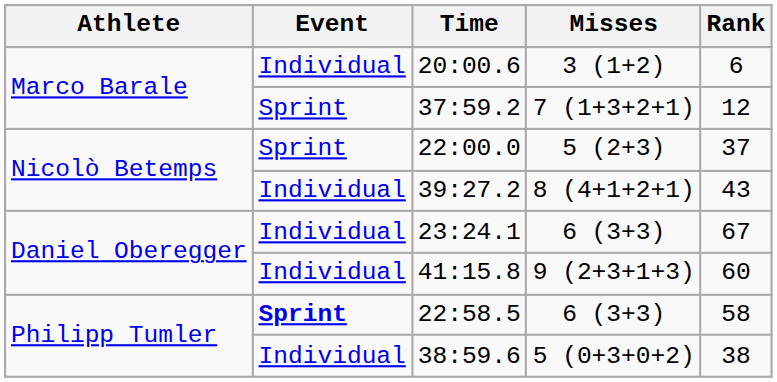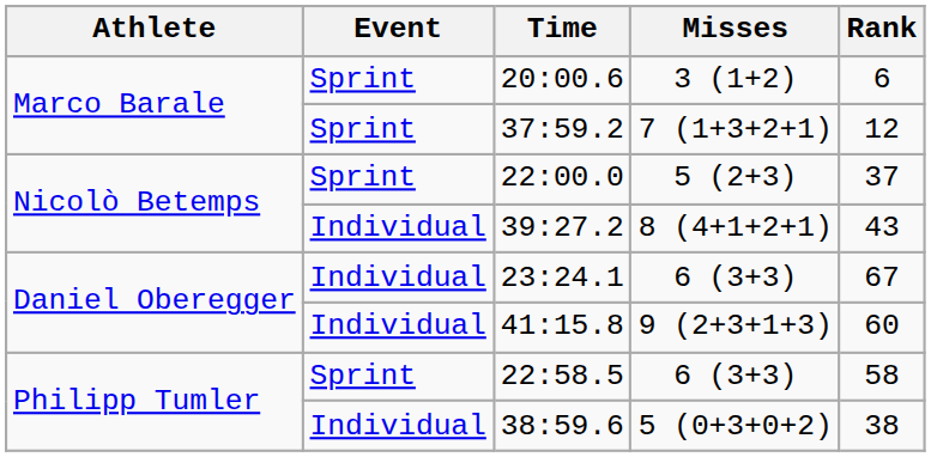20:00.6 | Event: Individual -> Sprint
22:58.5 | Event: bold -> normal
